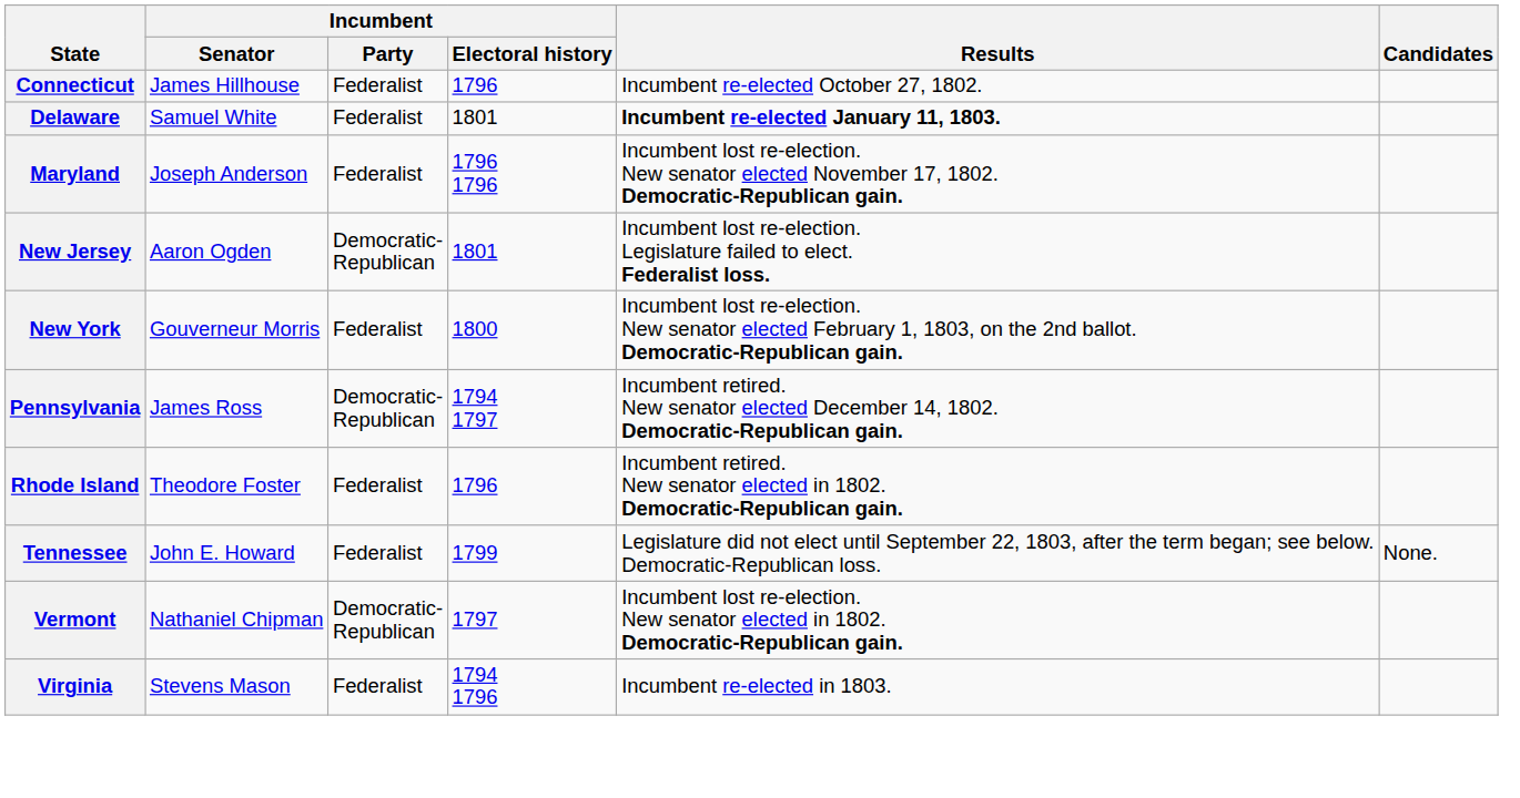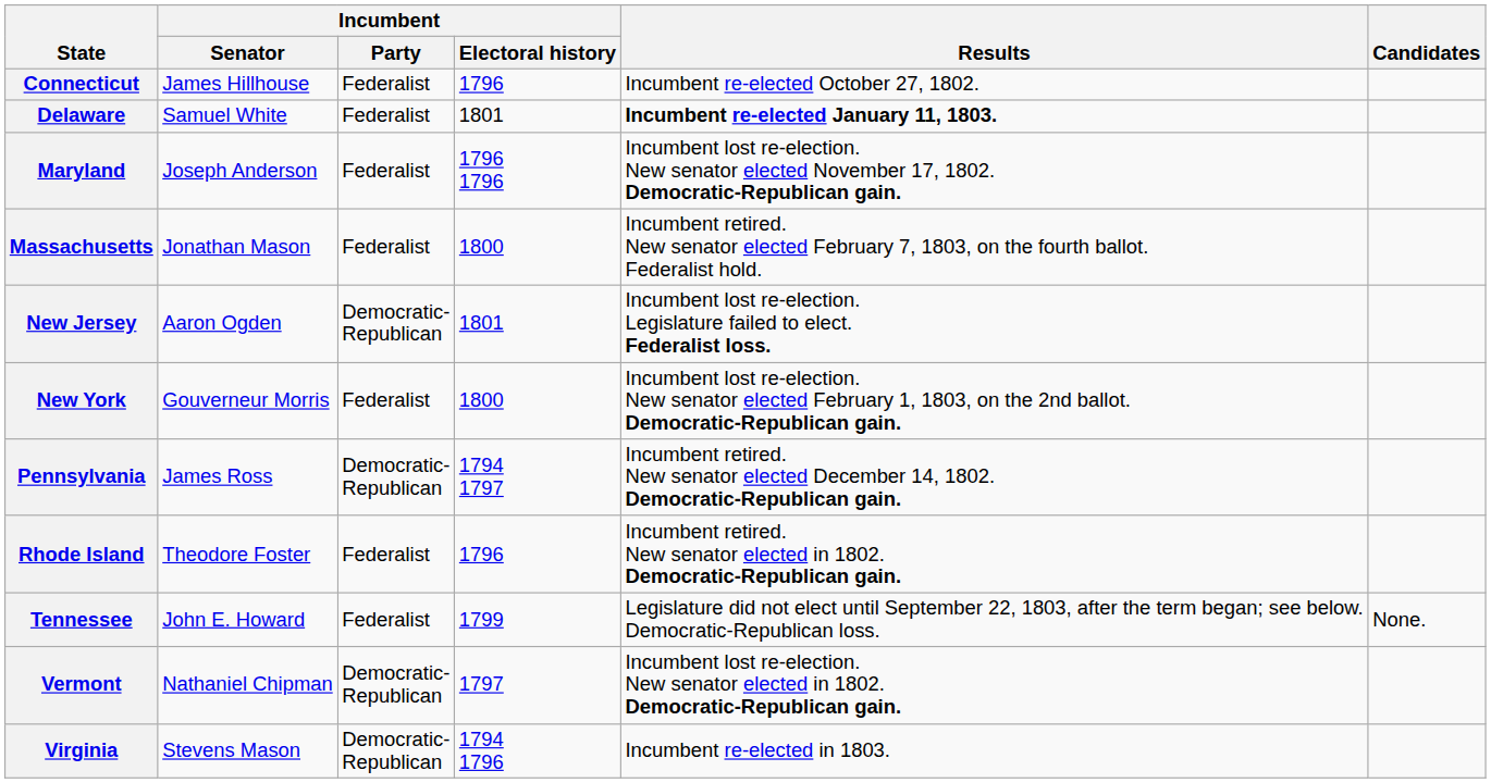+ row: Massachusetts | Jonathan Mason | Federalist | 1800 | Incumbent retired. New senator elected February 7, 1803, on the fourth ballot. Federalist hold.
Virginia | Incumbent / Party: Federalist -> Democratic- Republican
